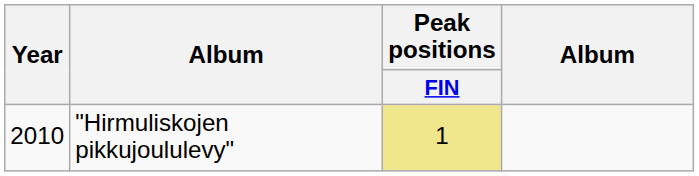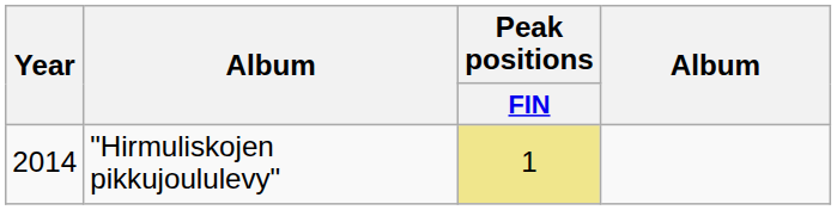"Hirmuliskojen pikkujoululevy" | Year: 2010 -> 2014
